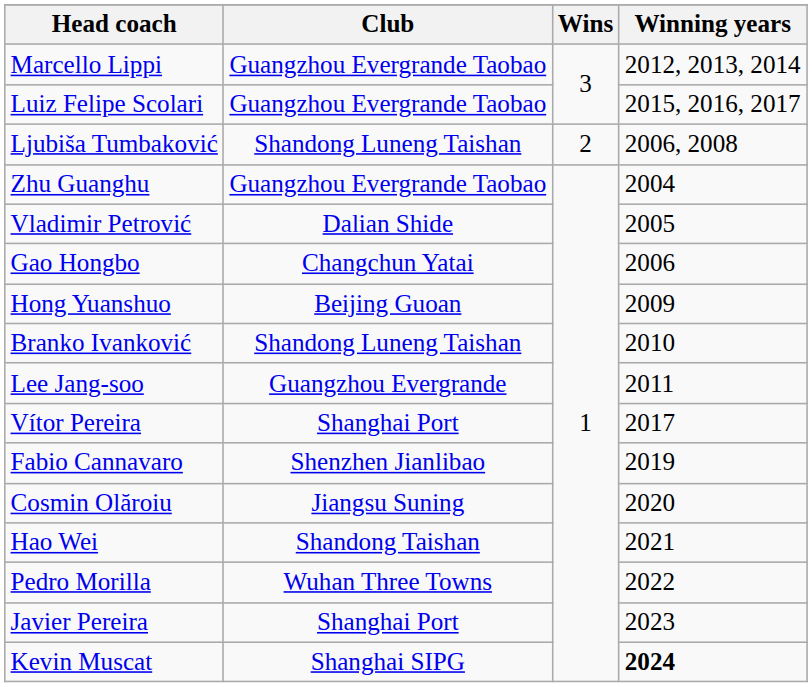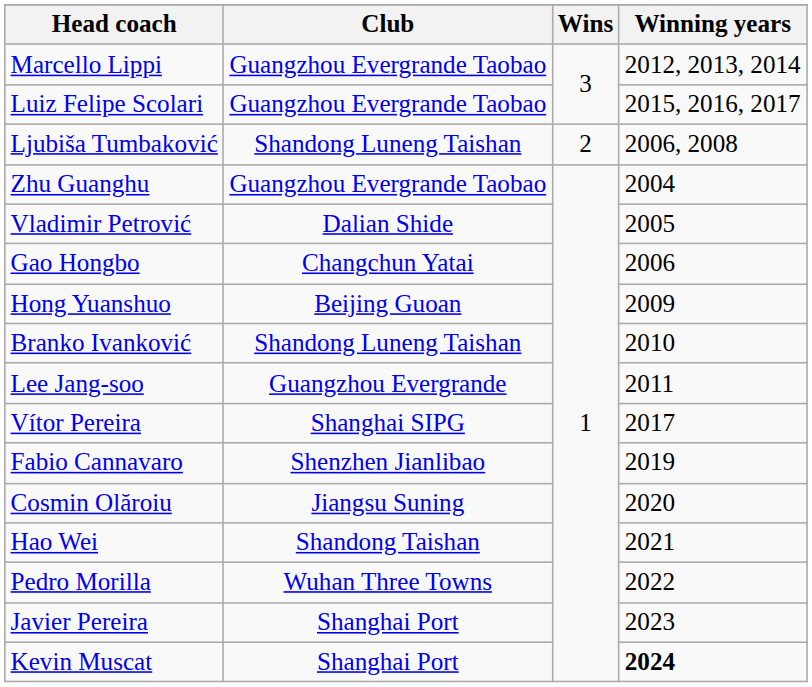Vítor Pereira | Club: Shanghai Port -> Shanghai SIPG
Kevin Muscat | Club: Shanghai SIPG -> Shanghai Port
